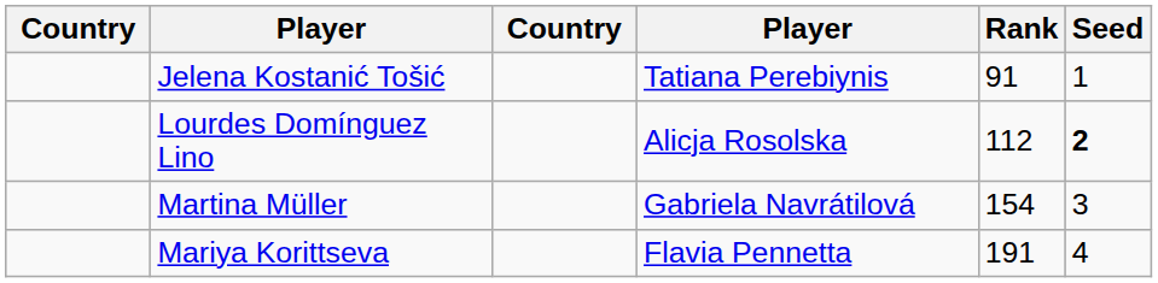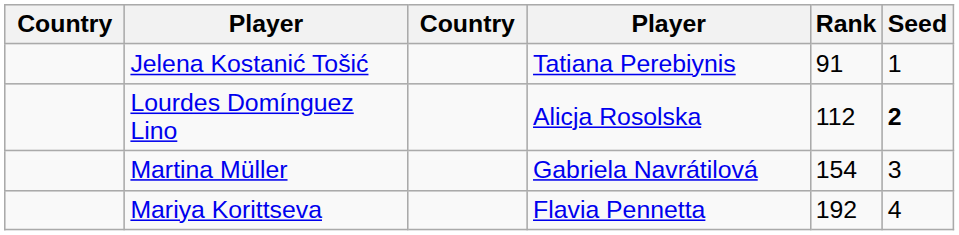Mariya Korittseva | Rank: 191 -> 192
